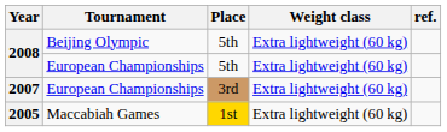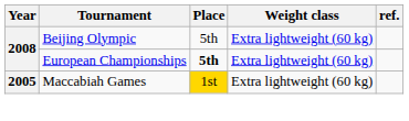2008 / European Championships | Place: normal -> bold
- row: 2007 | European Championships | 3rd | Extra lightweight (60 kg)
